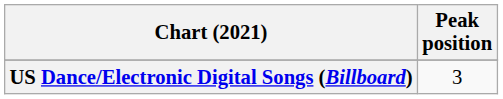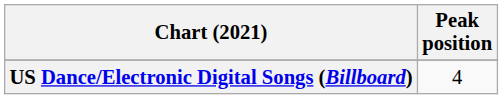US Dance/Electronic Digital Songs (Billboard) | Peak position: 3 -> 4
